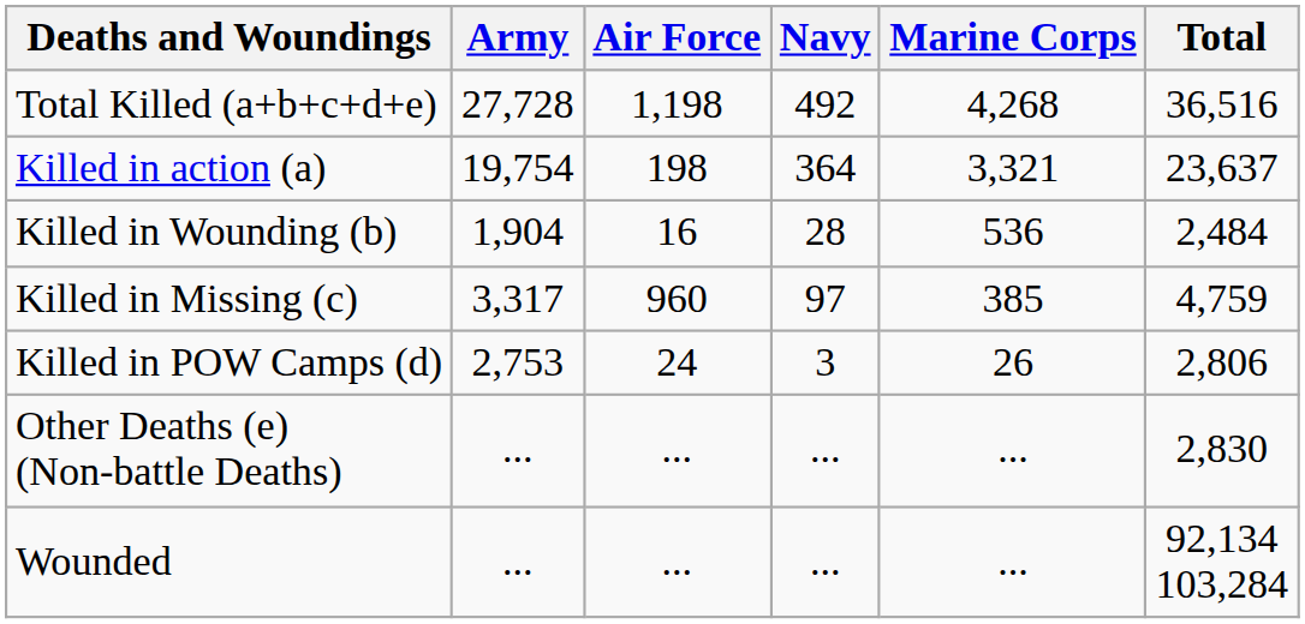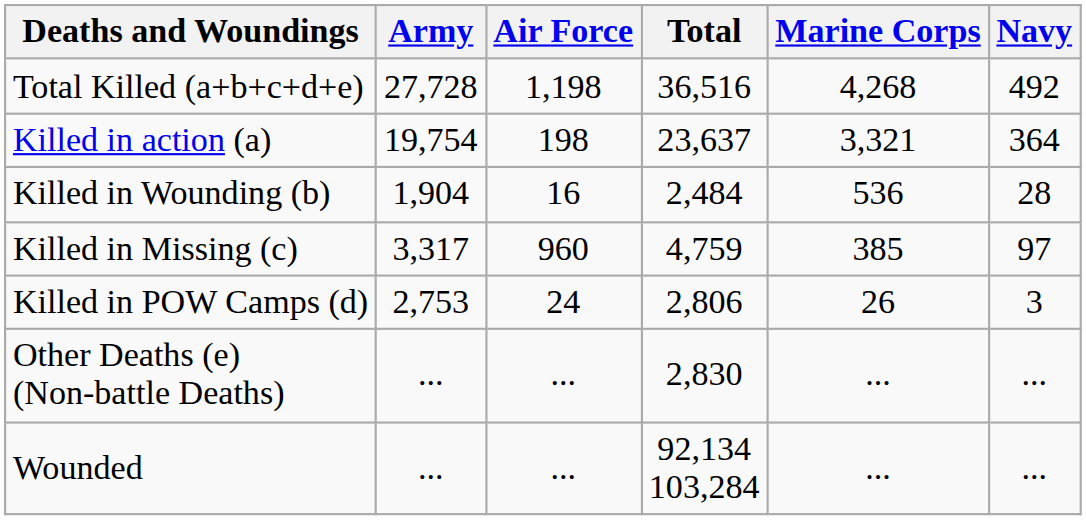columns swapped: Navy <-> Total
